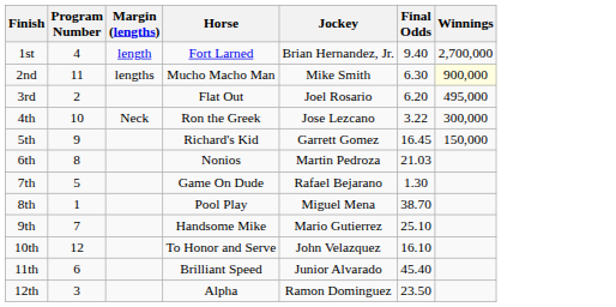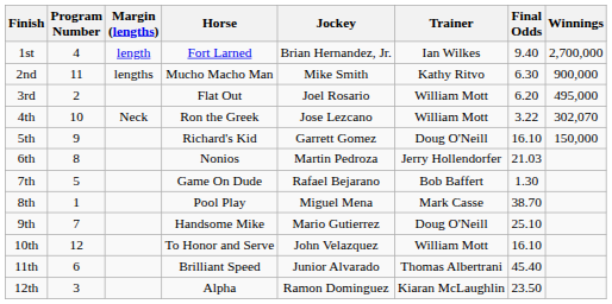+ column: Trainer | Ian Wilkes | Kathy Ritvo | William Mott | William Mott | Doug O'Neill | Jerry Hollendorfer | Bob Baffert | Mark Casse | Doug O'Neill | William Mott | Thomas Albertrani | Kiaran McLaughlin
2nd | Winnings: lightyellow background -> no background
4th | Winnings: 300,000 -> 302,070
5th | Final Odds: 16.45 -> 16.10
